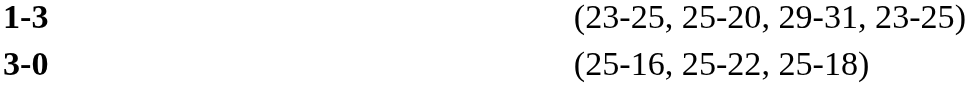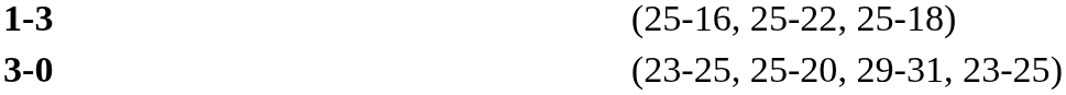1-3 | column 4: (23-25, 25-20, 29-31, 23-25) -> (25-16, 25-22, 25-18)
3-0 | column 4: (25-16, 25-22, 25-18) -> (23-25, 25-20, 29-31, 23-25)
